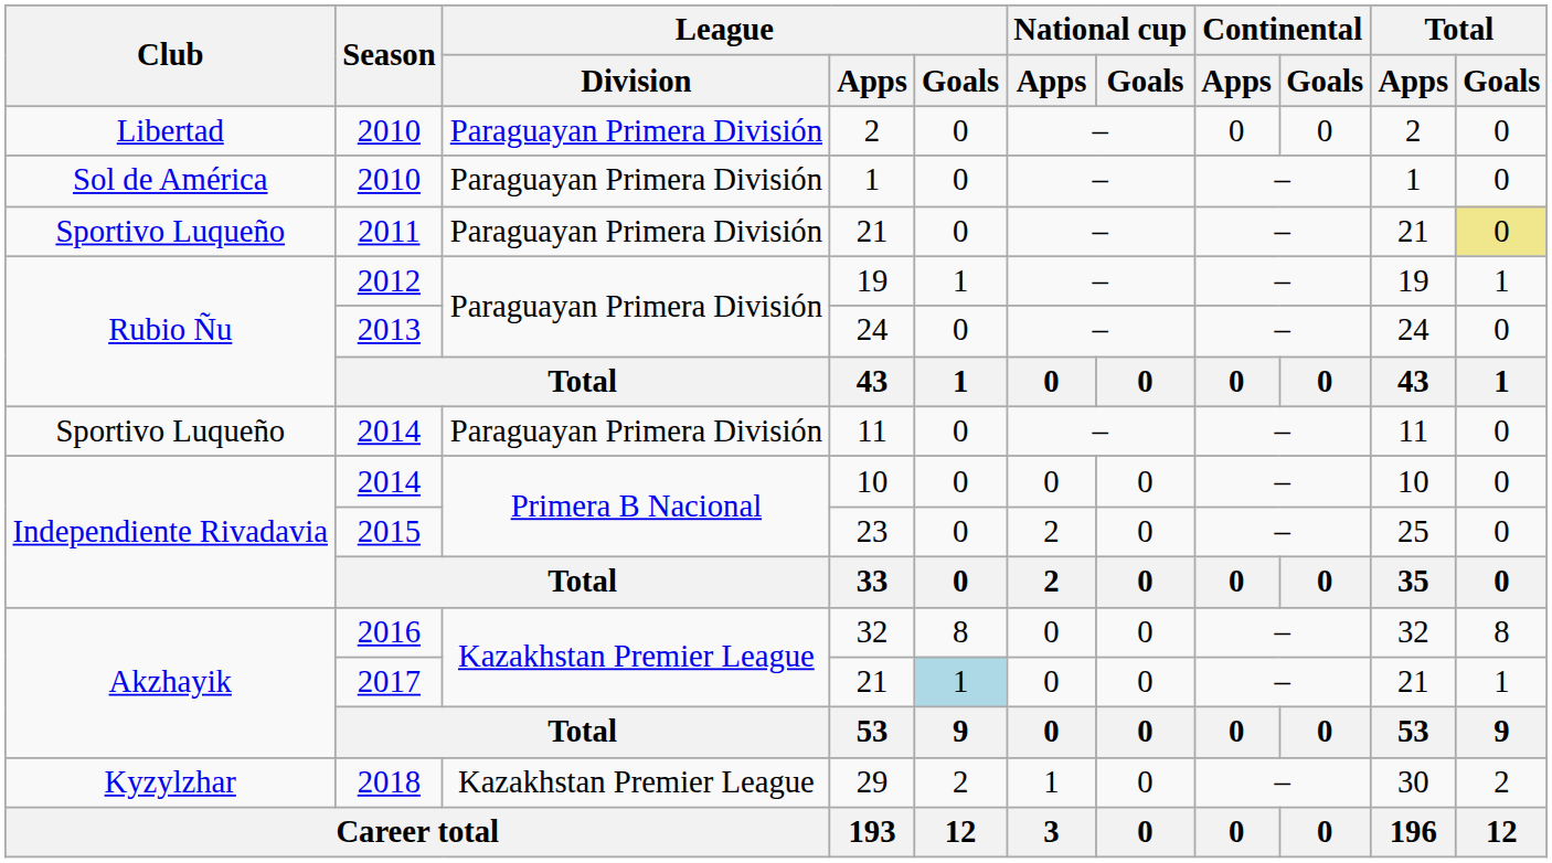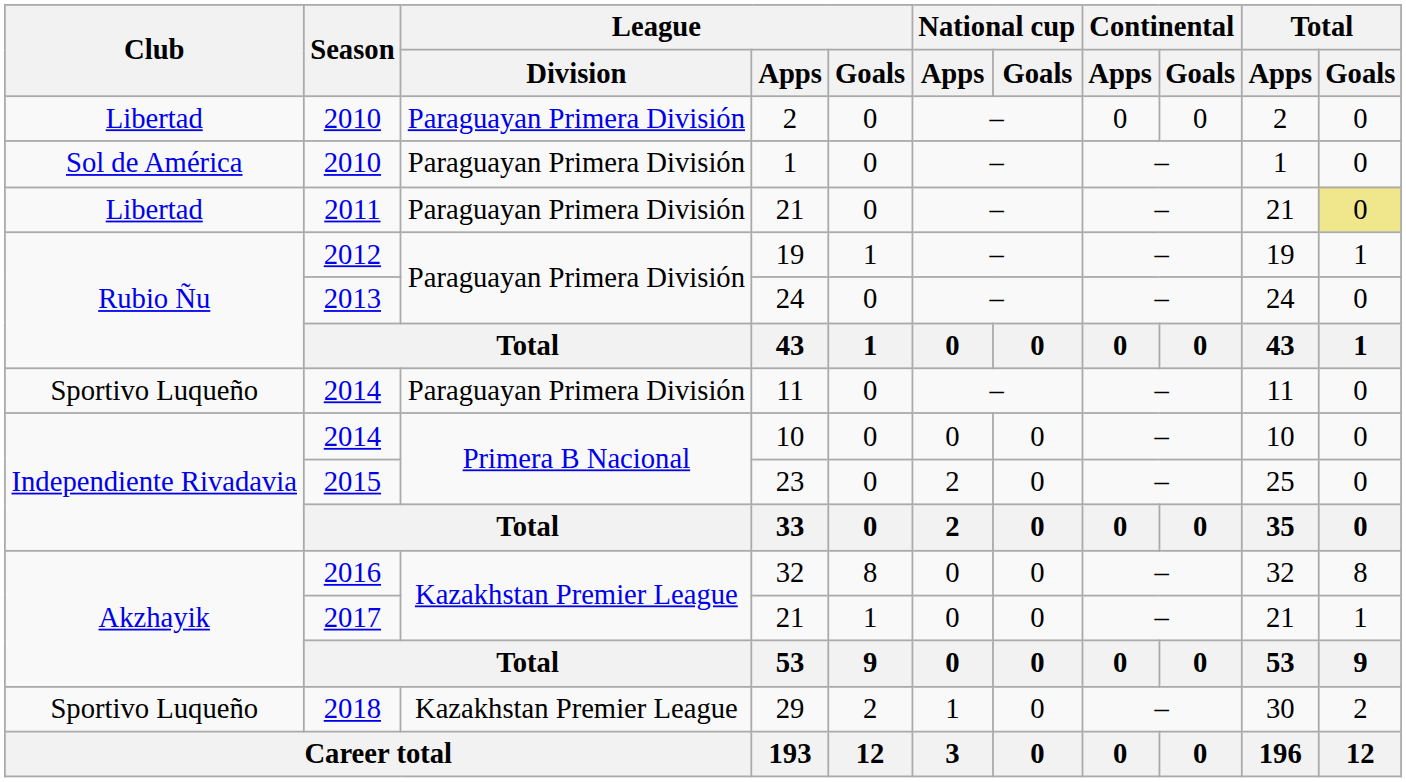2011 / 21 | Club: Sportivo Luqueño -> Libertad
2017 / 21 | League / Goals: lightblue background -> no background
29 | Club: Kyzylzhar -> Sportivo Luqueño
